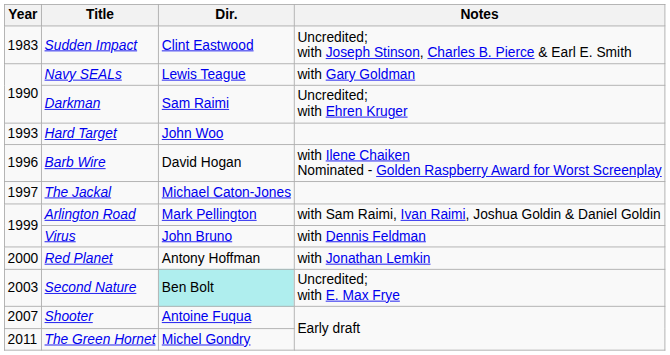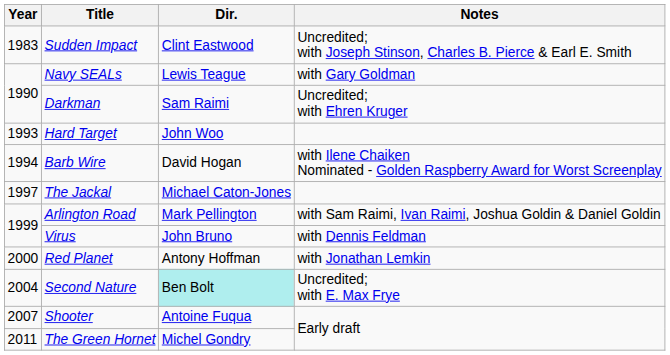Barb Wire | Year: 1996 -> 1994
Second Nature | Year: 2003 -> 2004
